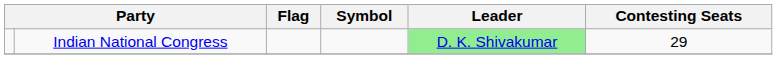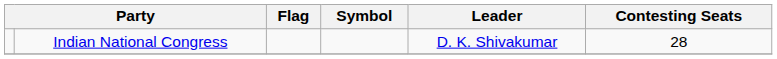Indian National Congress | Leader: lightgreen background -> no background
Indian National Congress | Contesting Seats: 29 -> 28
